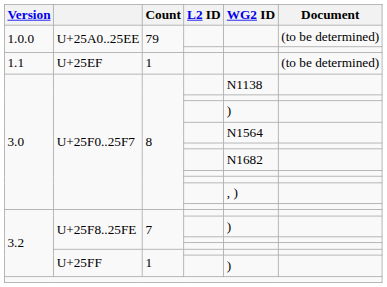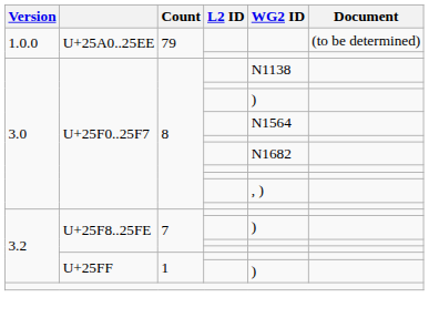- row: 1.1 | U+25EF | 1 | (to be determined)
